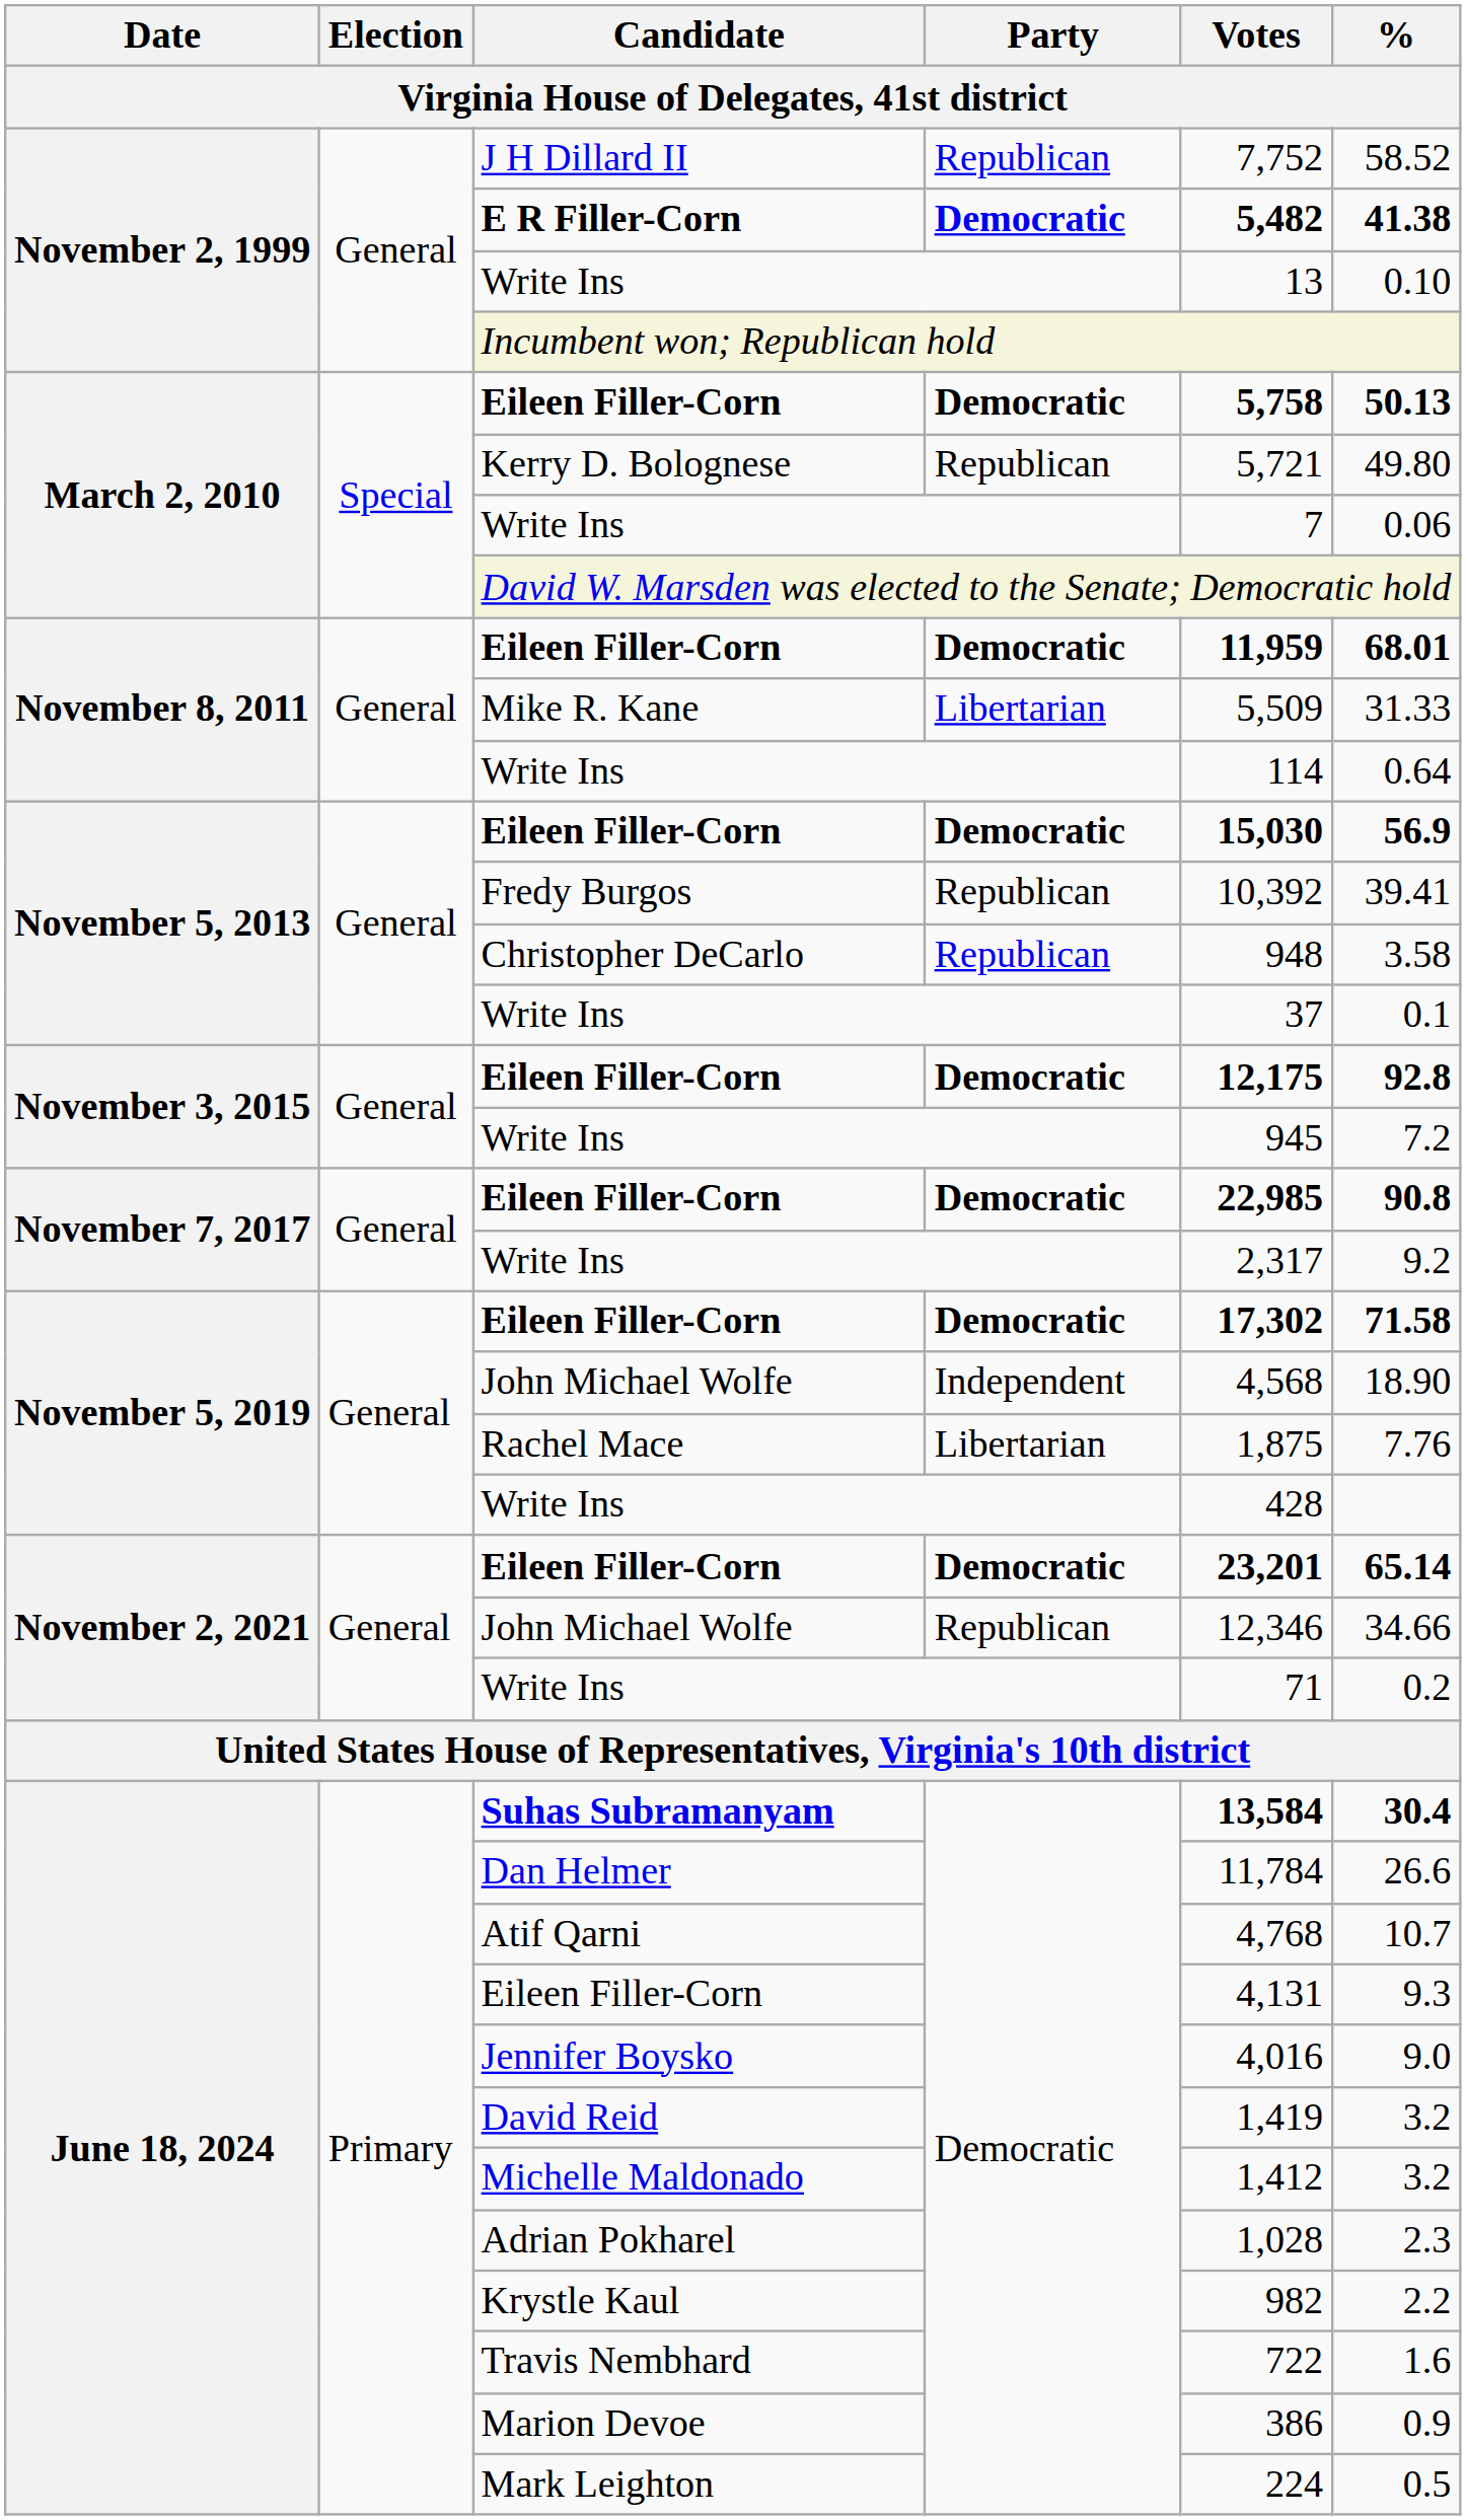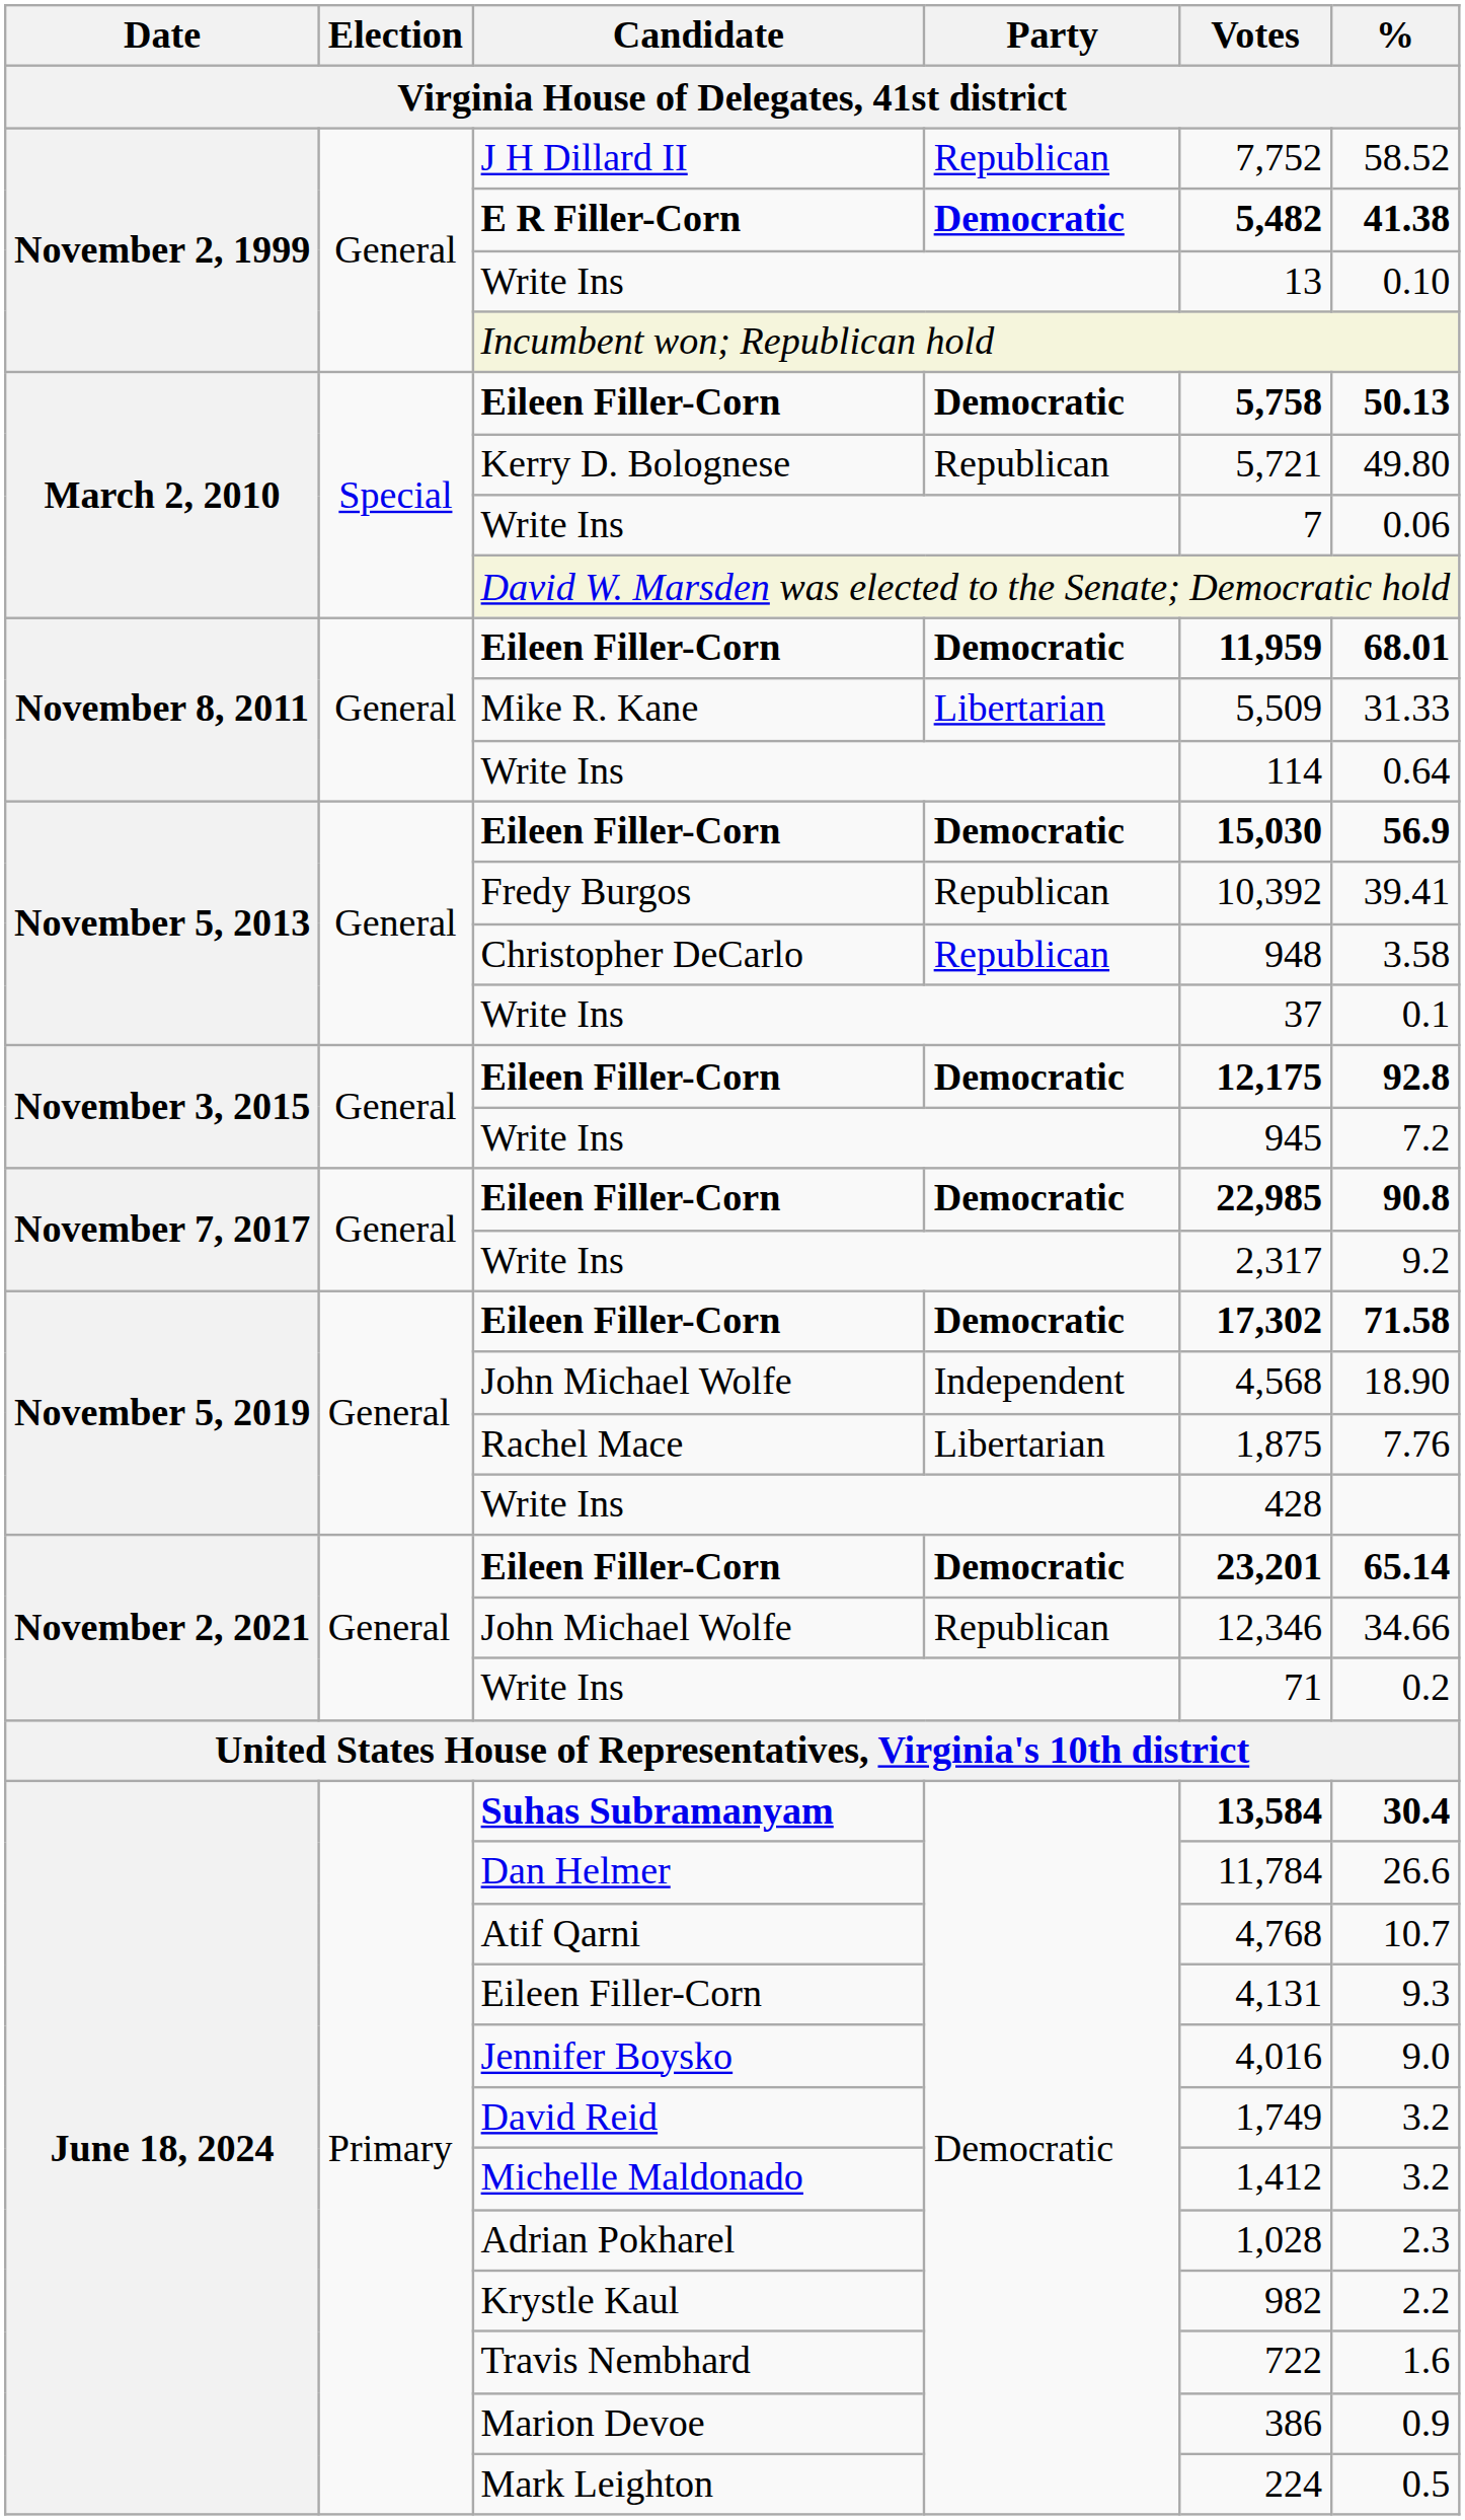David Reid | Votes: 1,419 -> 1,749
